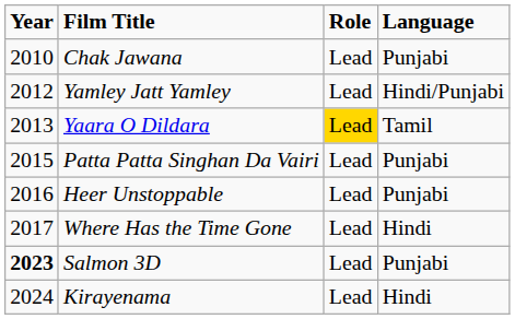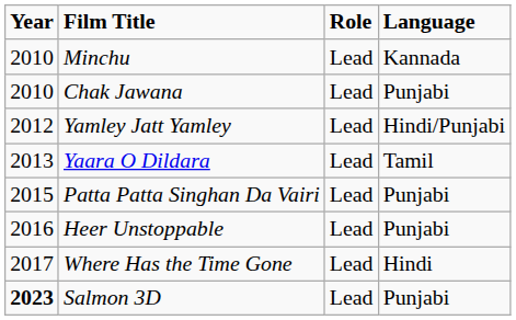+ row: 2010 | Minchu | Lead | Kannada
Yaara O Dildara | Role: gold background -> no background
- row: 2024 | Kirayenama | Lead | Hindi
